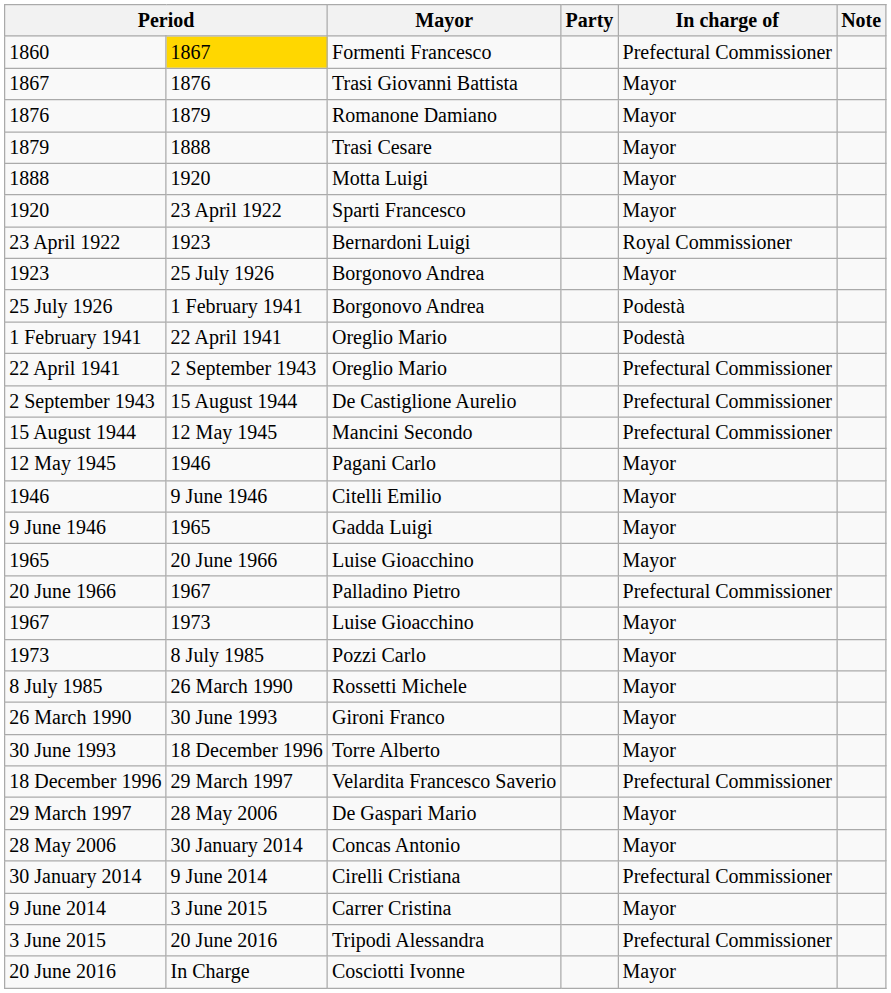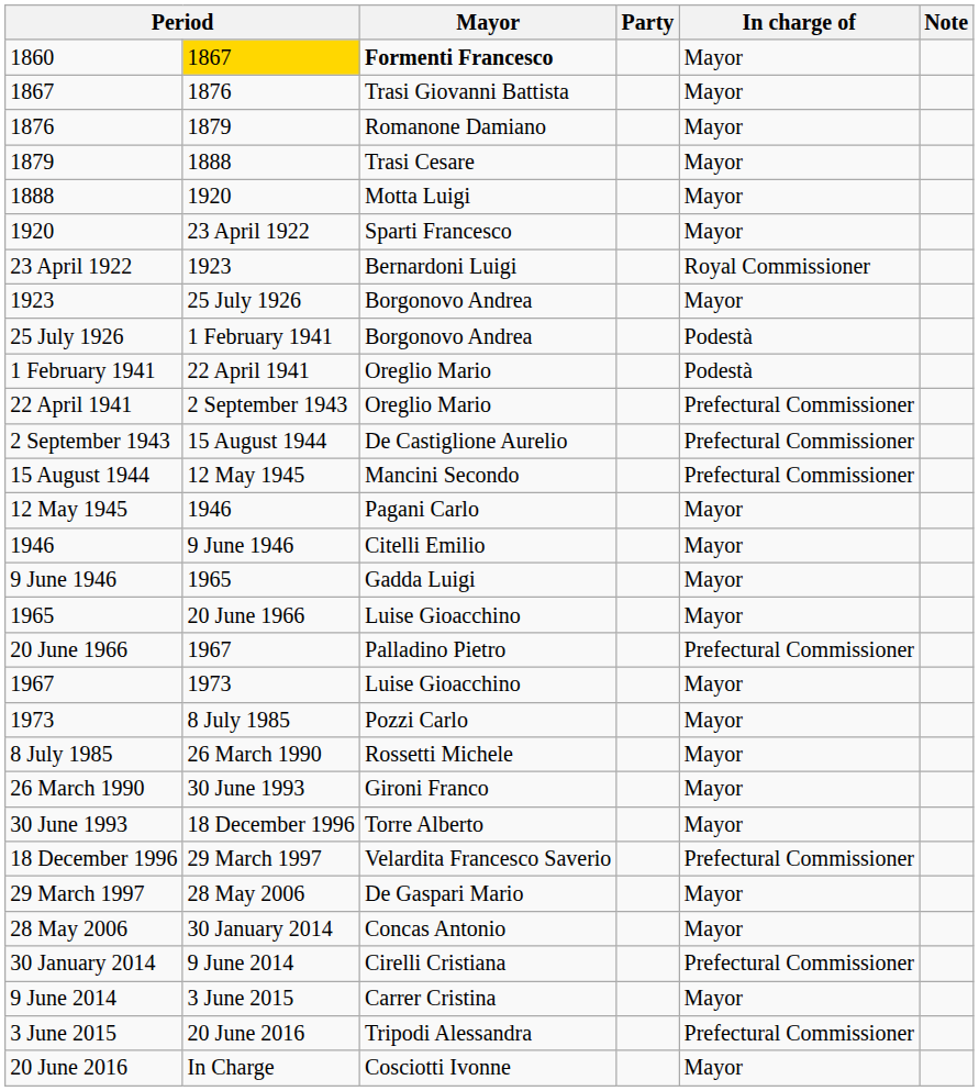1860 | Mayor: normal -> bold
1860 | In charge of: Prefectural Commissioner -> Mayor
